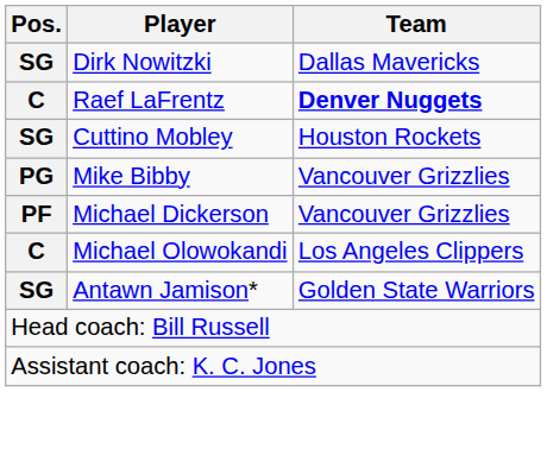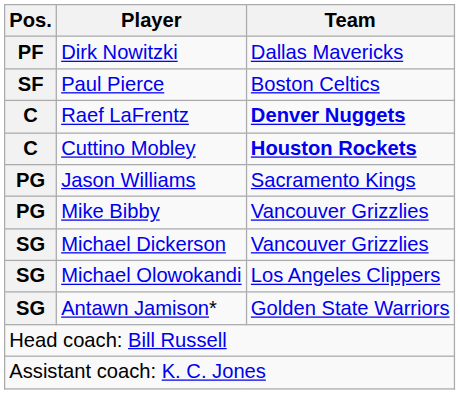Dirk Nowitzki | Pos.: SG -> PF
+ row: SF | Paul Pierce | Boston Celtics
Cuttino Mobley | Pos.: SG -> C
Cuttino Mobley | Team: normal -> bold
+ row: PG | Jason Williams | Sacramento Kings
Michael Dickerson | Pos.: PF -> SG
Michael Olowokandi | Pos.: C -> SG
